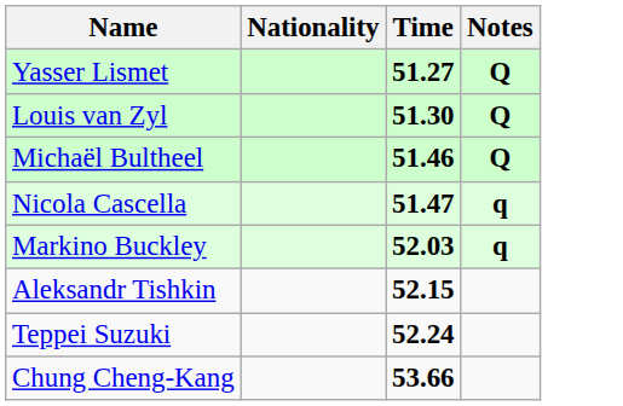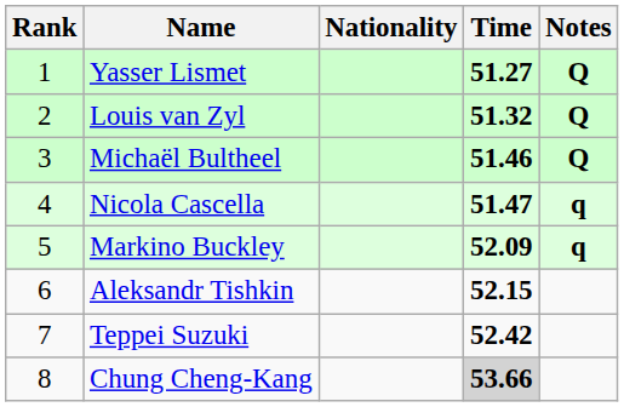+ column: Rank | 1 | 2 | 3 | 4 | 5 | 6 | 7 | 8
Louis van Zyl | Time: 51.30 -> 51.32
Markino Buckley | Time: 52.03 -> 52.09
Teppei Suzuki | Time: 52.24 -> 52.42
Chung Cheng-Kang | Time: no background -> lightgrey background
